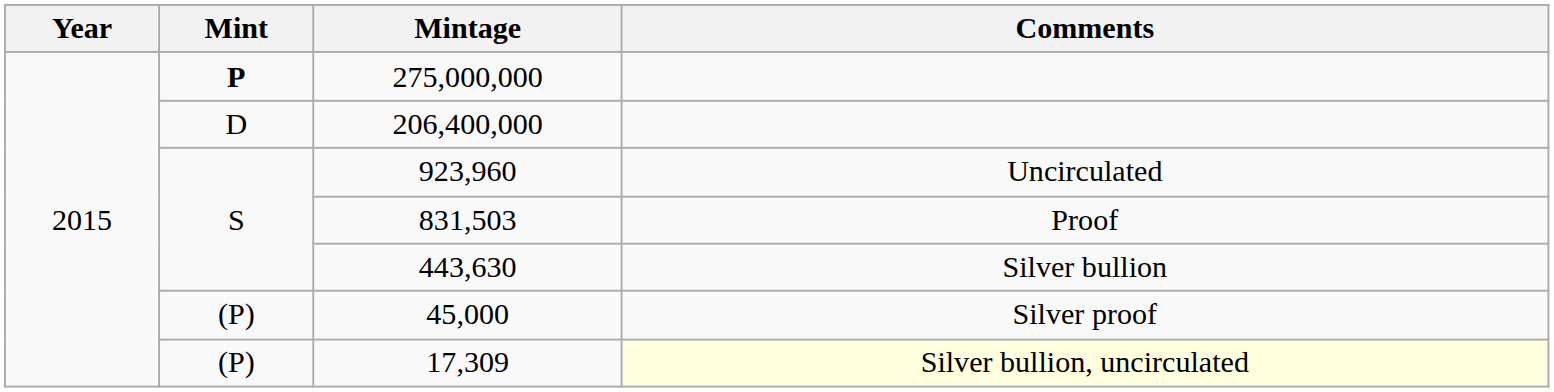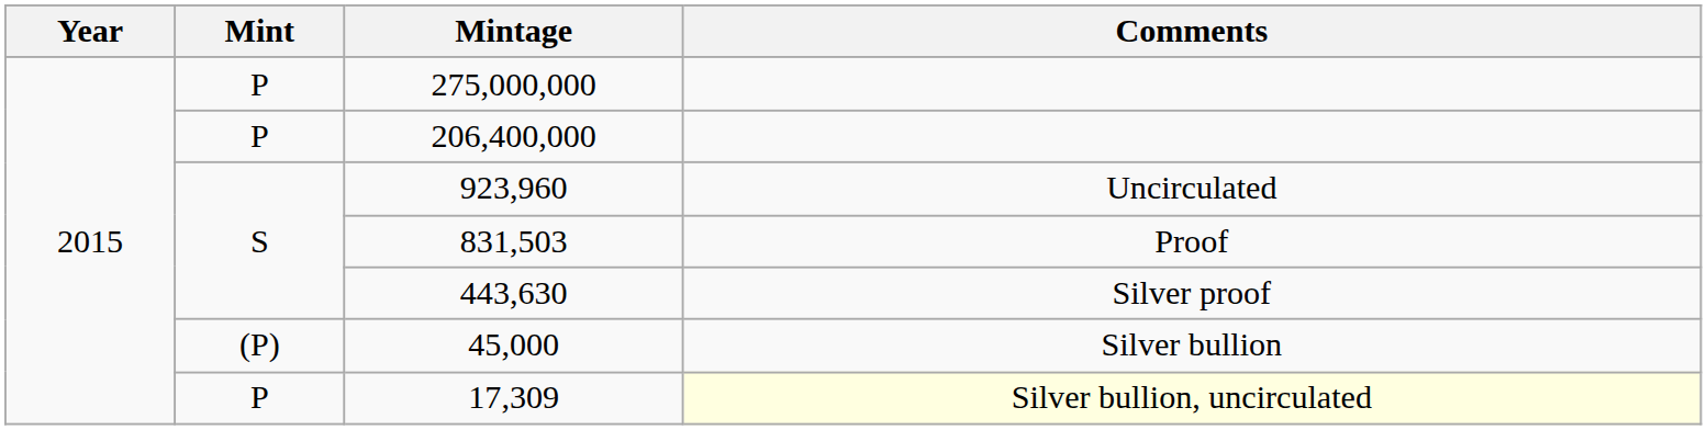275,000,000 | Mint: bold -> normal
206,400,000 | Mint: D -> P
443,630 | Comments: Silver bullion -> Silver proof
45,000 | Comments: Silver proof -> Silver bullion
17,309 | Mint: (P) -> P
